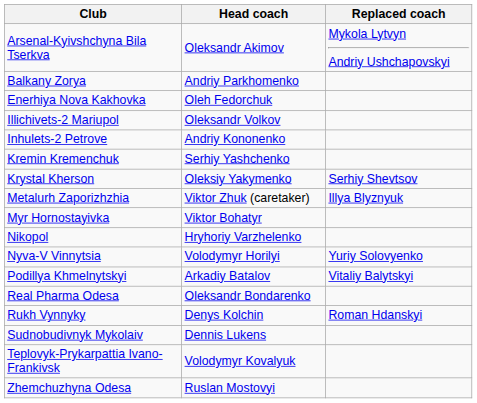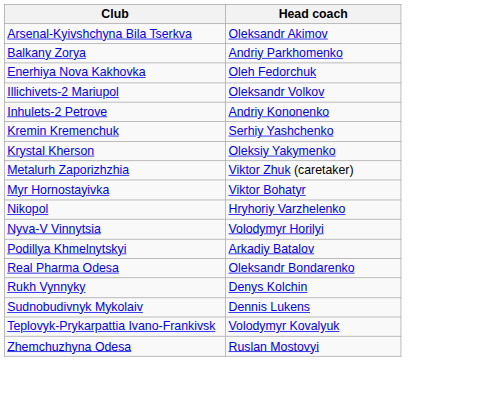- column: Replaced coach | Mykola Lytvyn Andriy Ushchapovskyi | Serhiy Shevtsov | Illya Blyznyuk | Yuriy Solovyenko | Vitaliy Balytskyi | Roman Hdanskyi
